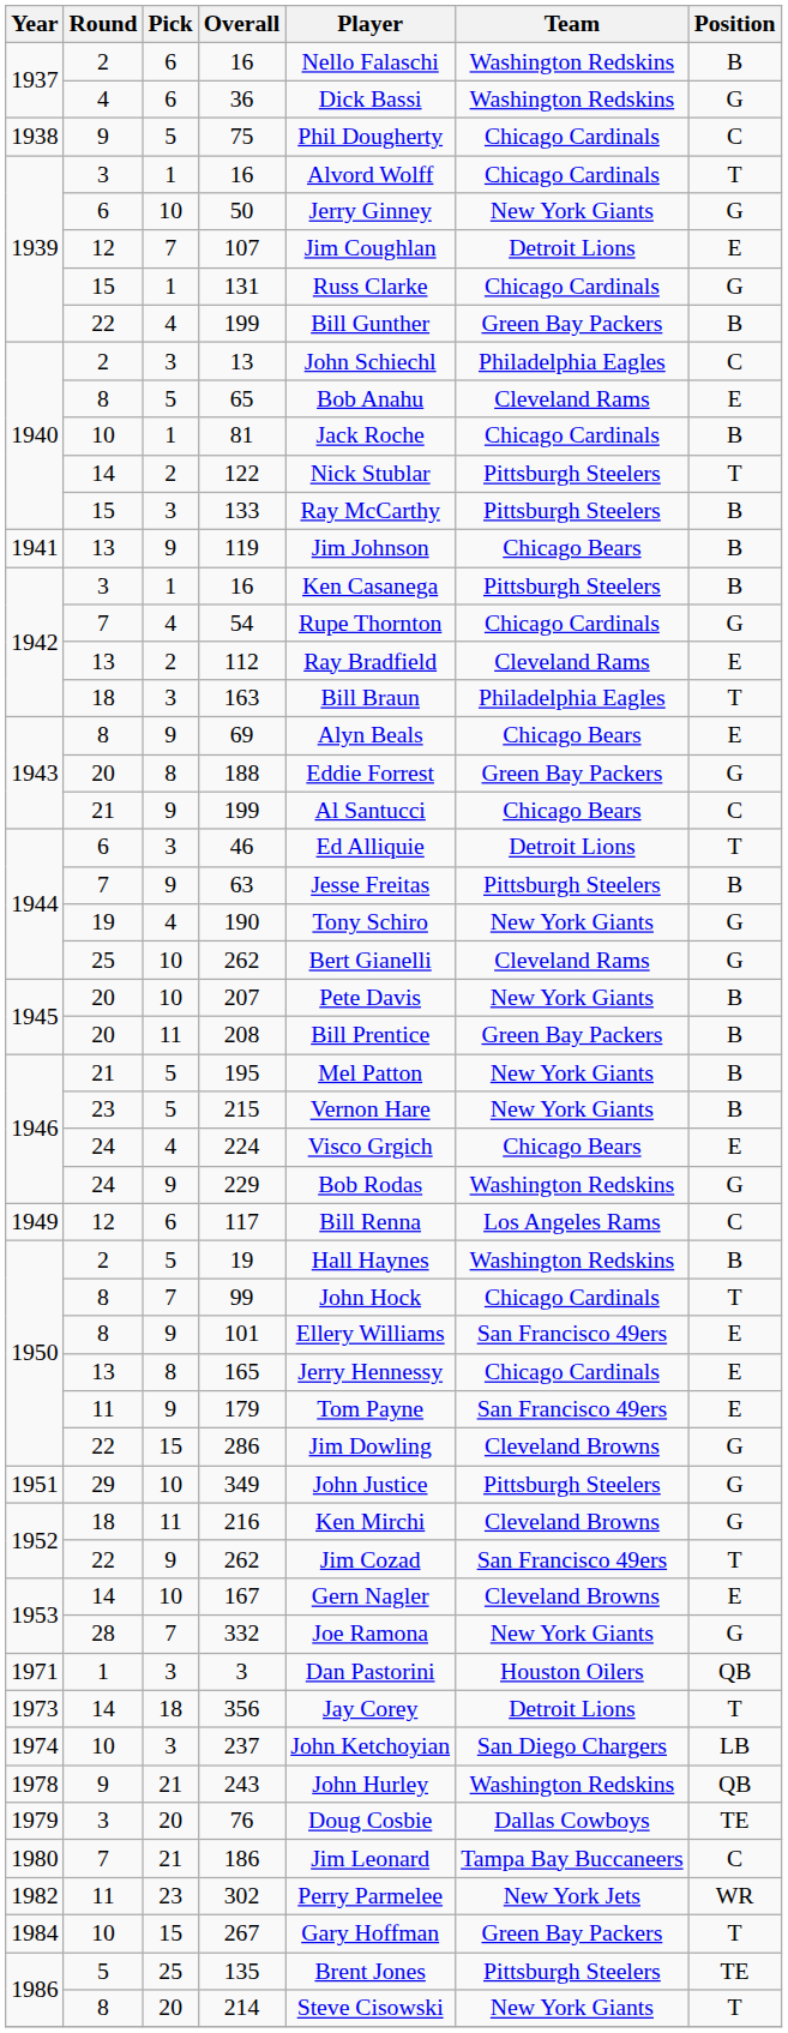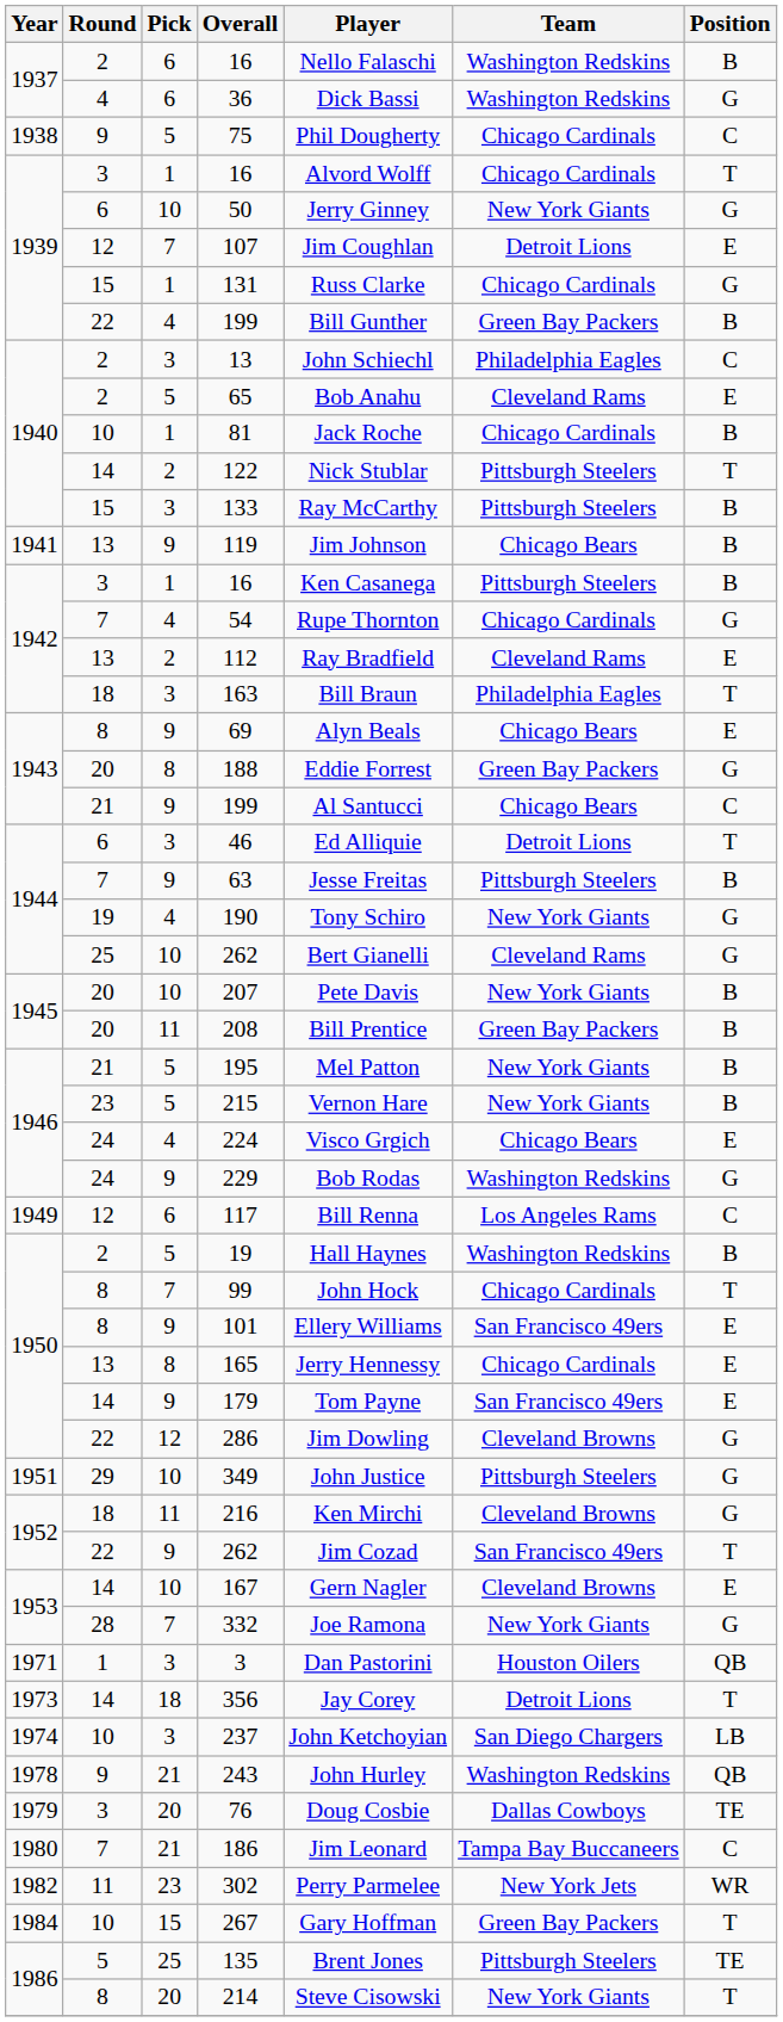65 | Round: 8 -> 2
179 | Round: 11 -> 14
286 | Pick: 15 -> 12
